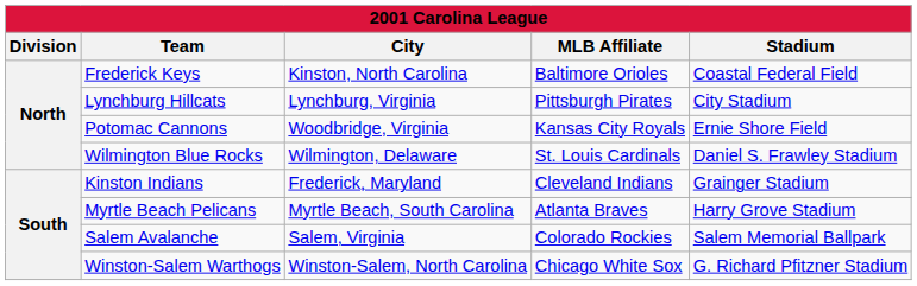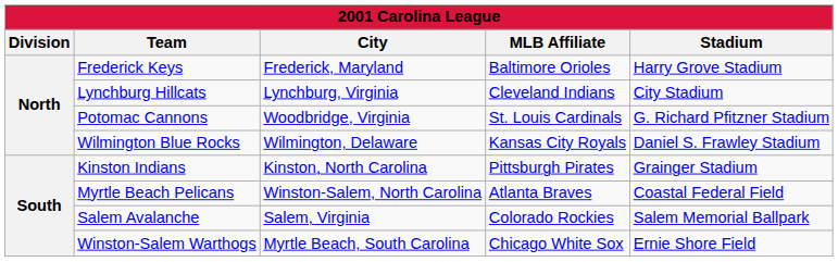Frederick Keys | City: Kinston, North Carolina -> Frederick, Maryland
Frederick Keys | Stadium: Coastal Federal Field -> Harry Grove Stadium
Lynchburg Hillcats | MLB Affiliate: Pittsburgh Pirates -> Cleveland Indians
Potomac Cannons | MLB Affiliate: Kansas City Royals -> St. Louis Cardinals
Potomac Cannons | Stadium: Ernie Shore Field -> G. Richard Pfitzner Stadium
Wilmington Blue Rocks | MLB Affiliate: St. Louis Cardinals -> Kansas City Royals
Kinston Indians | City: Frederick, Maryland -> Kinston, North Carolina
Kinston Indians | MLB Affiliate: Cleveland Indians -> Pittsburgh Pirates
Myrtle Beach Pelicans | City: Myrtle Beach, South Carolina -> Winston-Salem, North Carolina
Myrtle Beach Pelicans | Stadium: Harry Grove Stadium -> Coastal Federal Field
Winston-Salem Warthogs | City: Winston-Salem, North Carolina -> Myrtle Beach, South Carolina
Winston-Salem Warthogs | Stadium: G. Richard Pfitzner Stadium -> Ernie Shore Field
